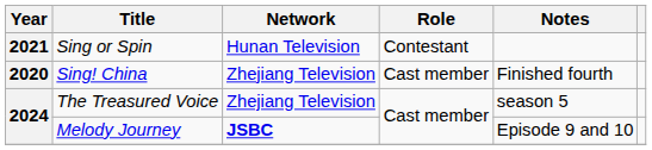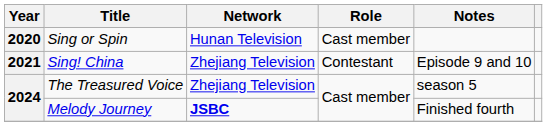Sing or Spin | Year: 2021 -> 2020
Sing or Spin | Role: Contestant -> Cast member
Sing! China | Year: 2020 -> 2021
Sing! China | Role: Cast member -> Contestant
Sing! China | Notes: Finished fourth -> Episode 9 and 10
Melody Journey | Notes: Episode 9 and 10 -> Finished fourth
